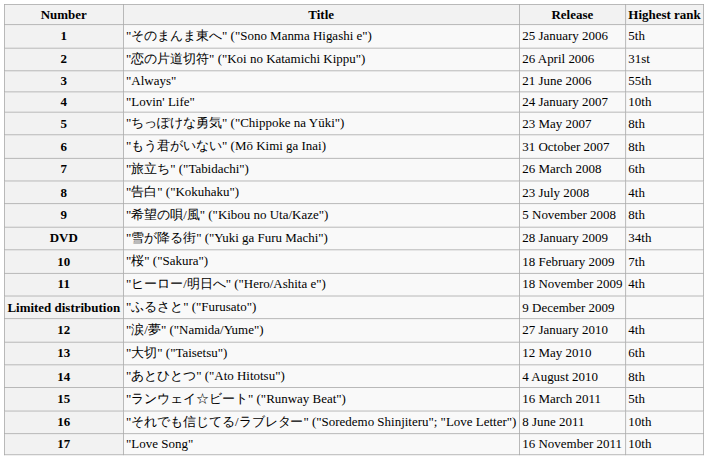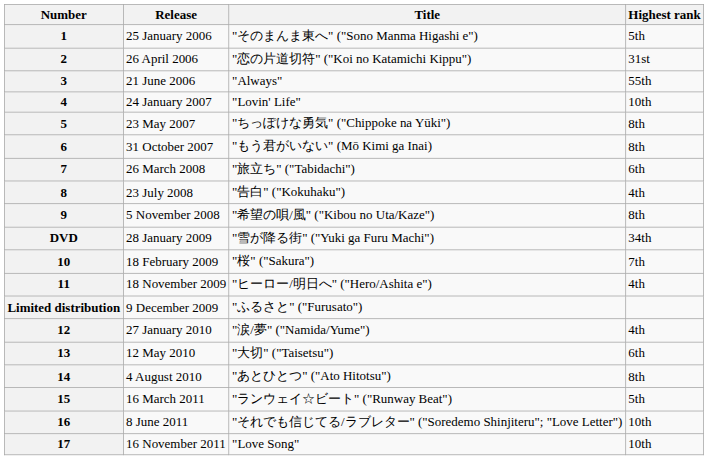columns swapped: Release <-> Title
